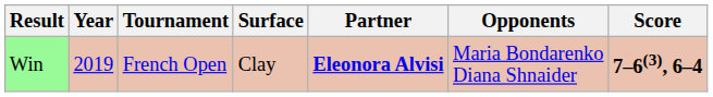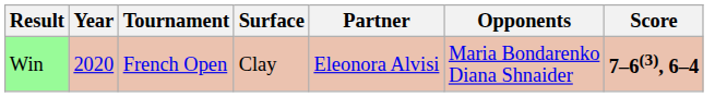Win | Year: 2019 -> 2020
Win | Partner: bold -> normal
